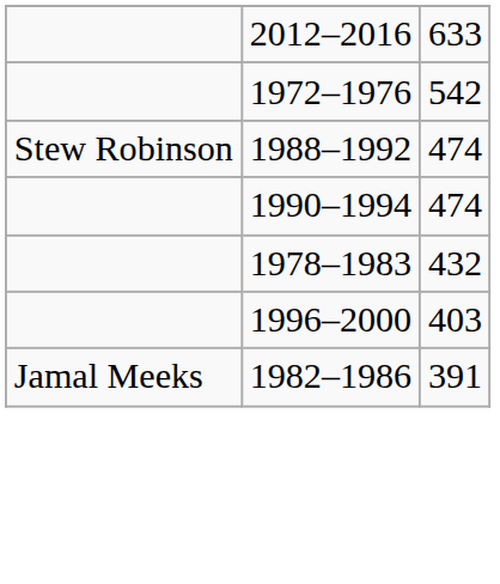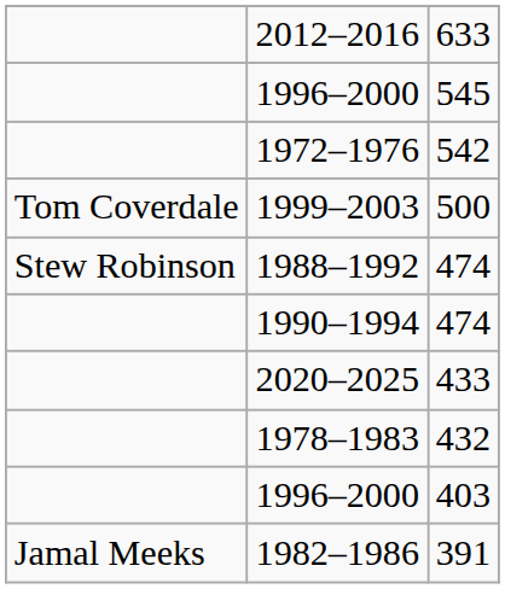+ row: 1996–2000 | 545
+ row: Tom Coverdale | 1999–2003 | 500
+ row: 2020–2025 | 433
